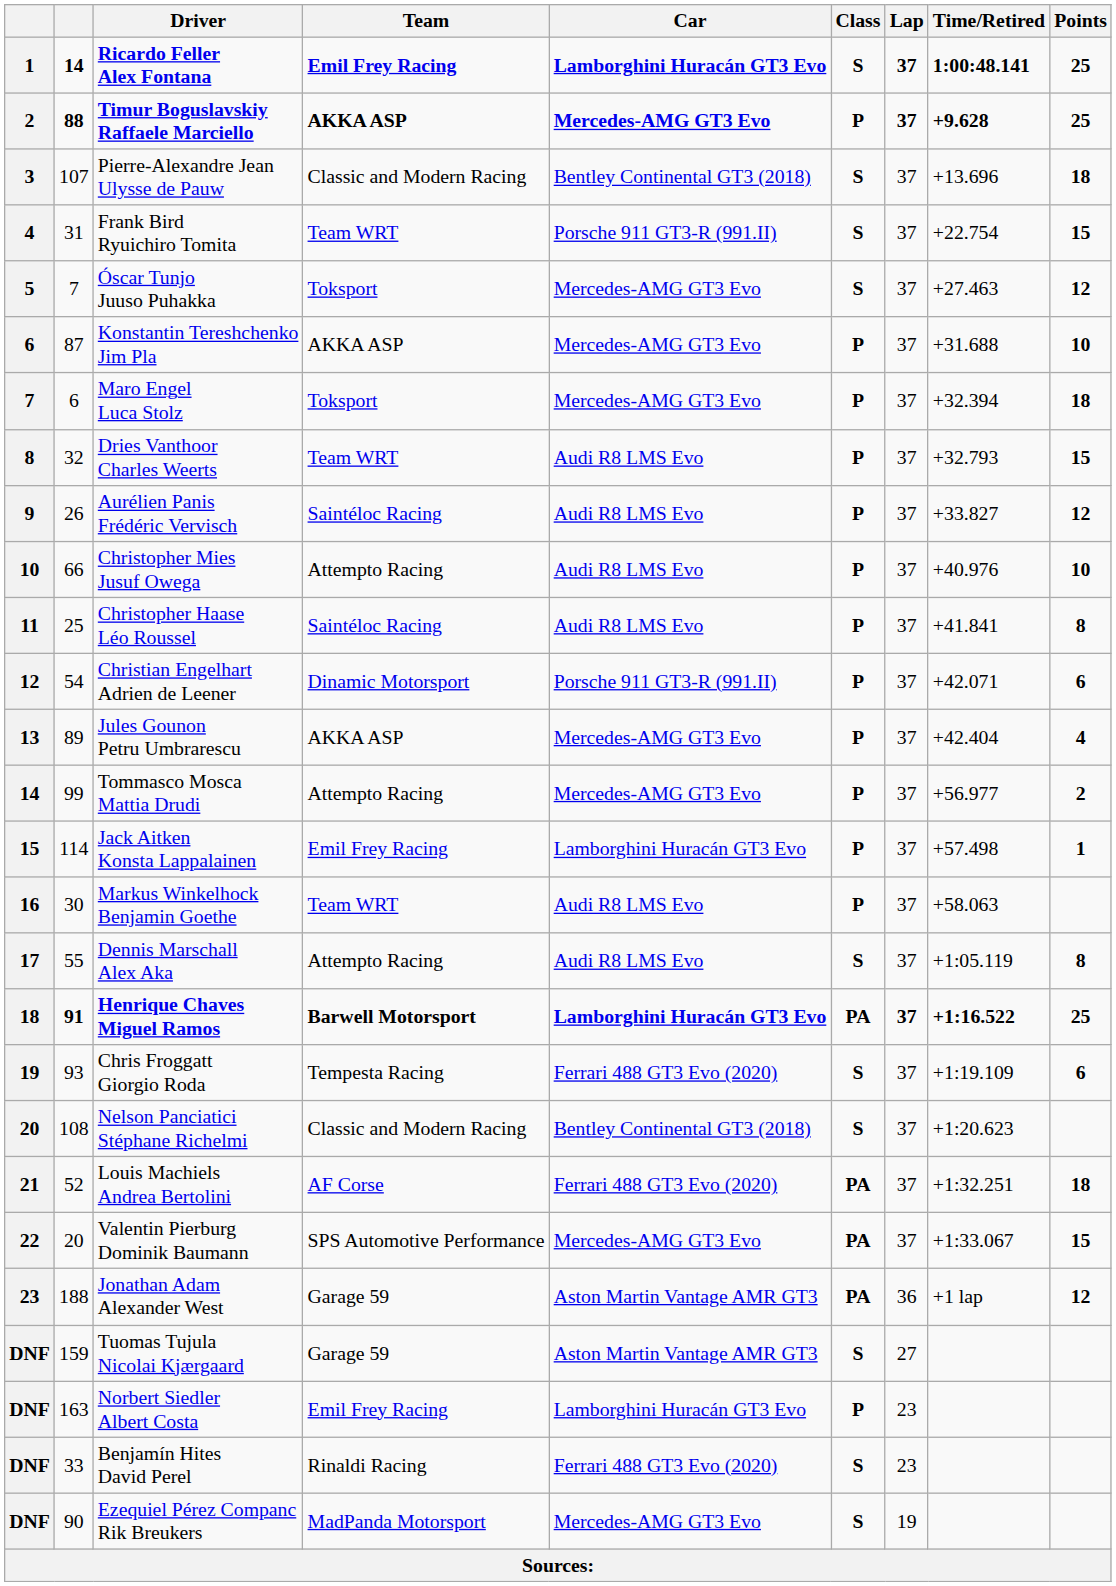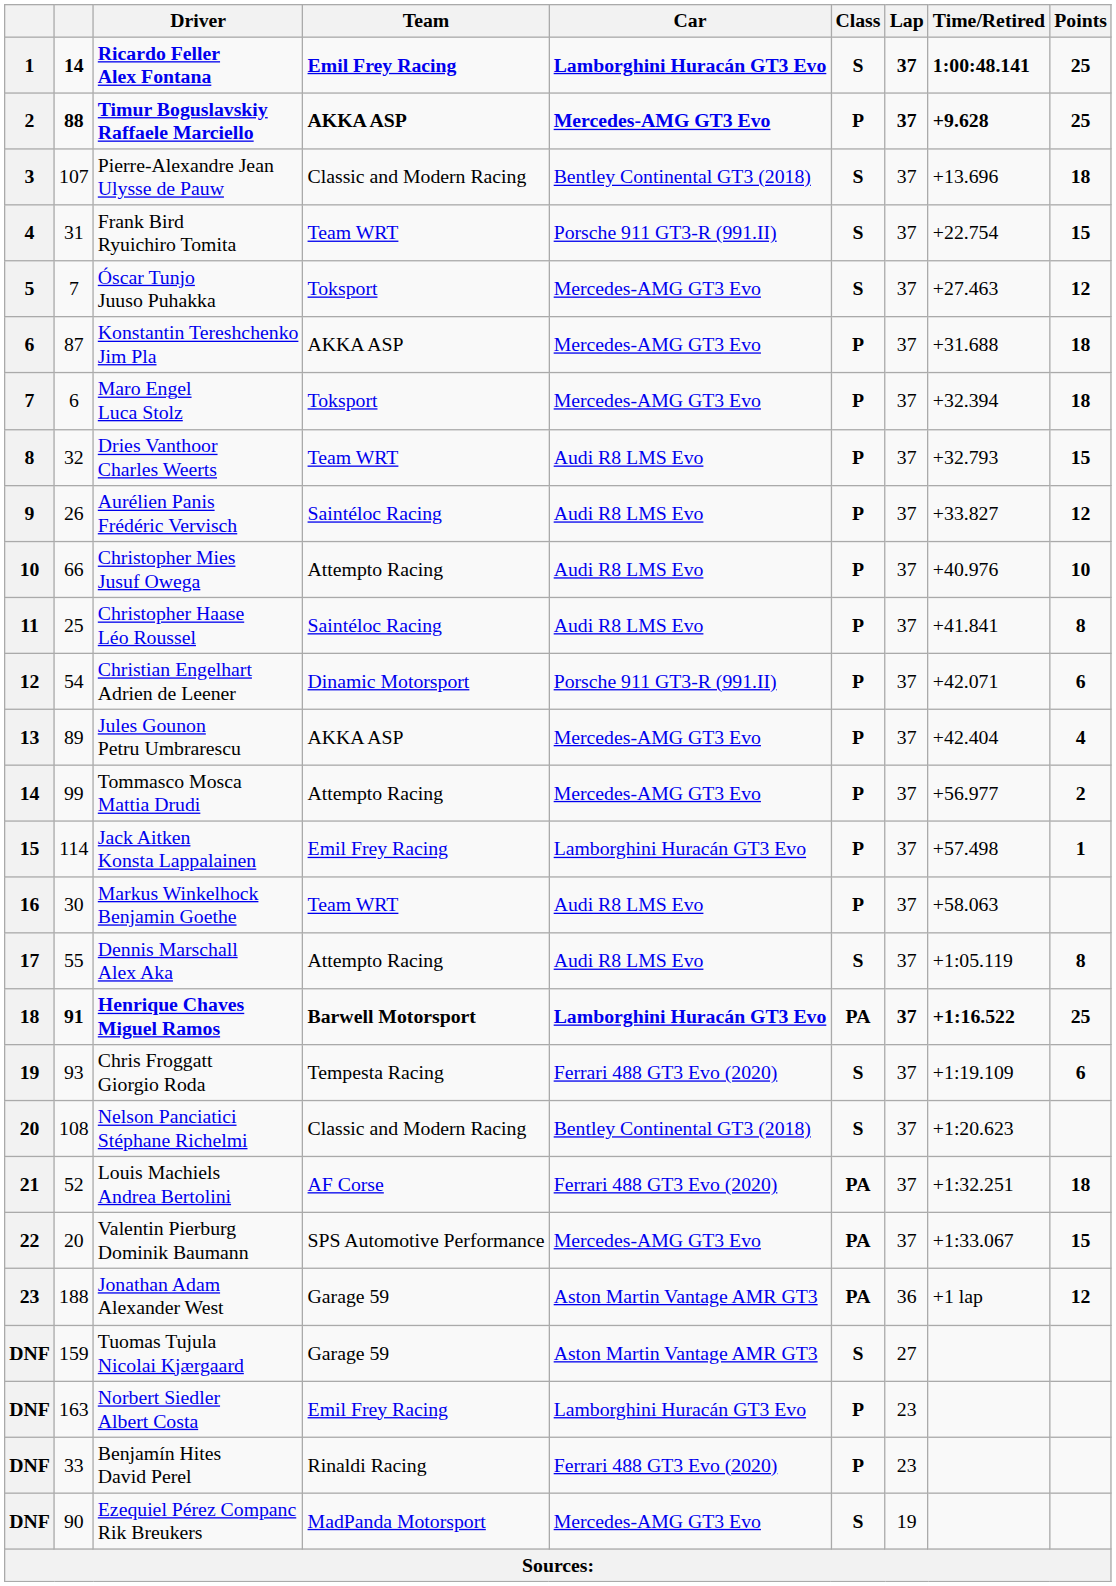Konstantin Tereshchenko Jim Pla | Points: 10 -> 18
Benjamín Hites David Perel | Class: S -> P
